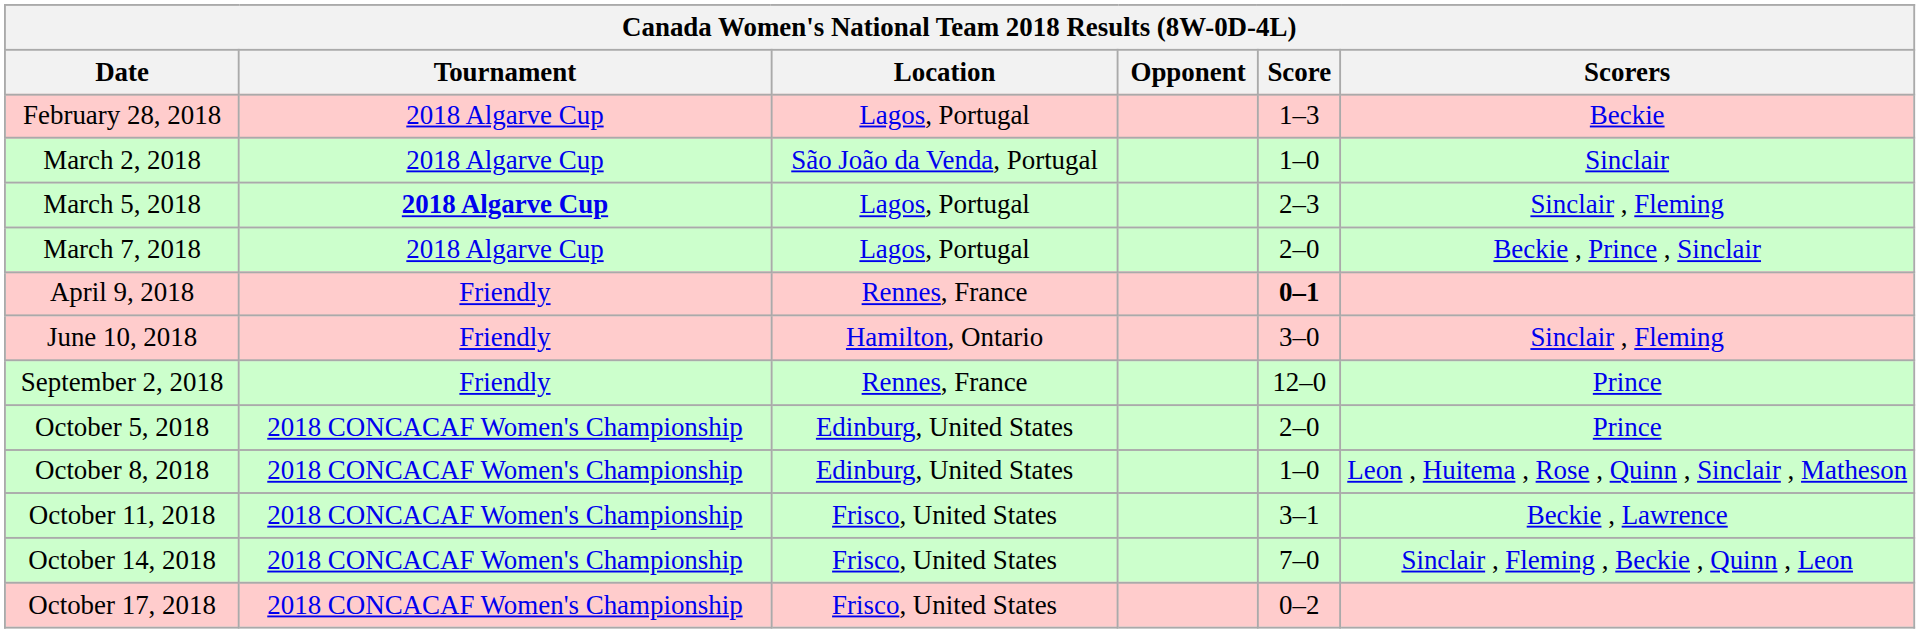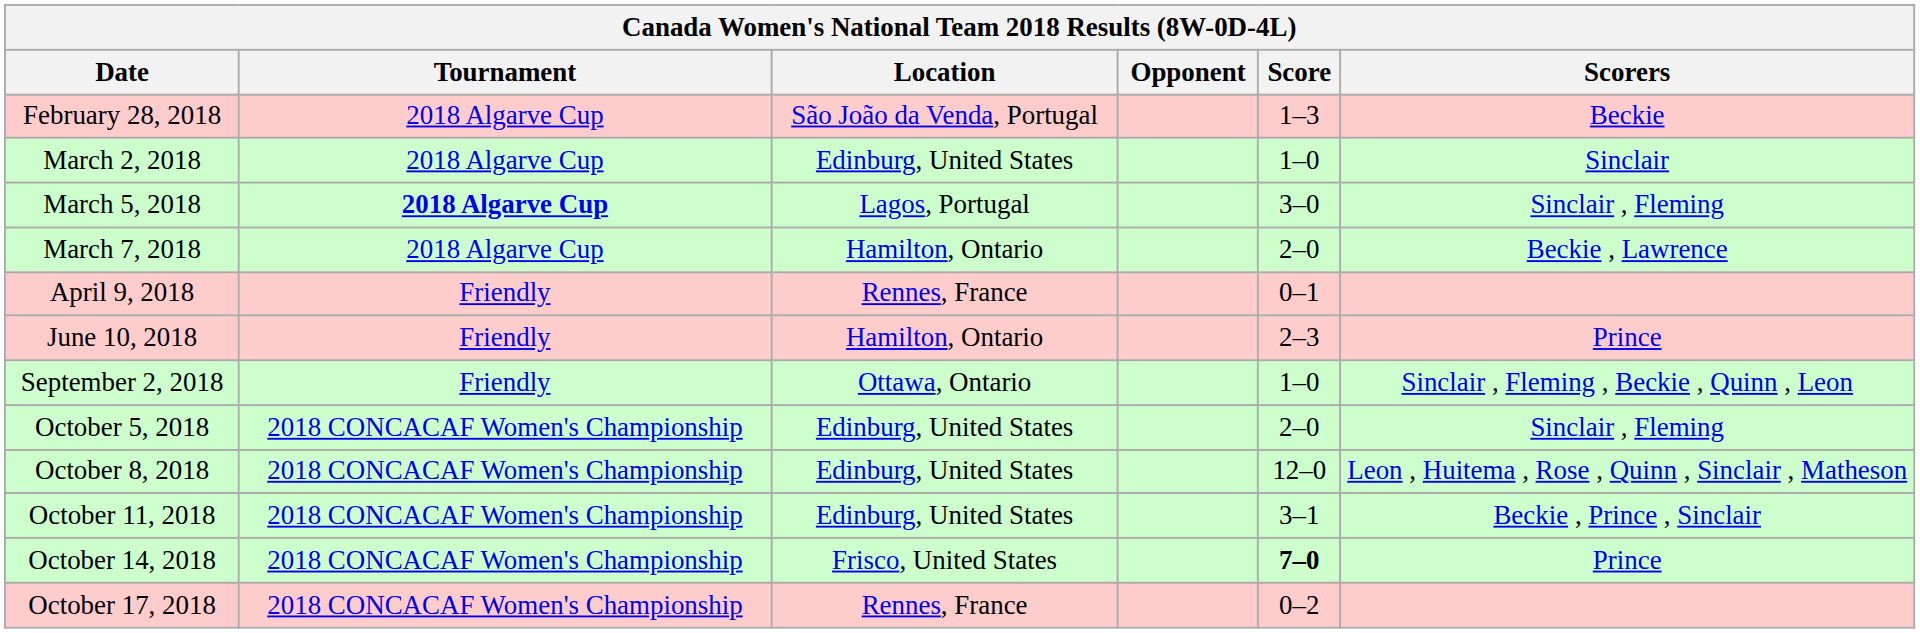February 28, 2018 | Location: Lagos, Portugal -> São João da Venda, Portugal
March 2, 2018 | Location: São João da Venda, Portugal -> Edinburg, United States
March 5, 2018 | Score: 2–3 -> 3–0
March 7, 2018 | Location: Lagos, Portugal -> Hamilton, Ontario
March 7, 2018 | Scorers: Beckie , Prince , Sinclair -> Beckie , Lawrence
April 9, 2018 | Score: bold -> normal
June 10, 2018 | Score: 3–0 -> 2–3
June 10, 2018 | Scorers: Sinclair , Fleming -> Prince
September 2, 2018 | Location: Rennes, France -> Ottawa, Ontario
September 2, 2018 | Score: 12–0 -> 1–0
September 2, 2018 | Scorers: Prince -> Sinclair , Fleming , Beckie , Quinn , Leon
October 5, 2018 | Scorers: Prince -> Sinclair , Fleming
October 8, 2018 | Score: 1–0 -> 12–0
October 11, 2018 | Location: Frisco, United States -> Edinburg, United States
October 11, 2018 | Scorers: Beckie , Lawrence -> Beckie , Prince , Sinclair
October 14, 2018 | Score: normal -> bold
October 14, 2018 | Scorers: Sinclair , Fleming , Beckie , Quinn , Leon -> Prince
October 17, 2018 | Location: Frisco, United States -> Rennes, France
